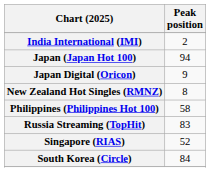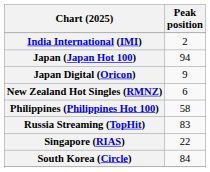New Zealand Hot Singles (RMNZ) | Peak position: 8 -> 6
Singapore (RIAS) | Peak position: 52 -> 22
